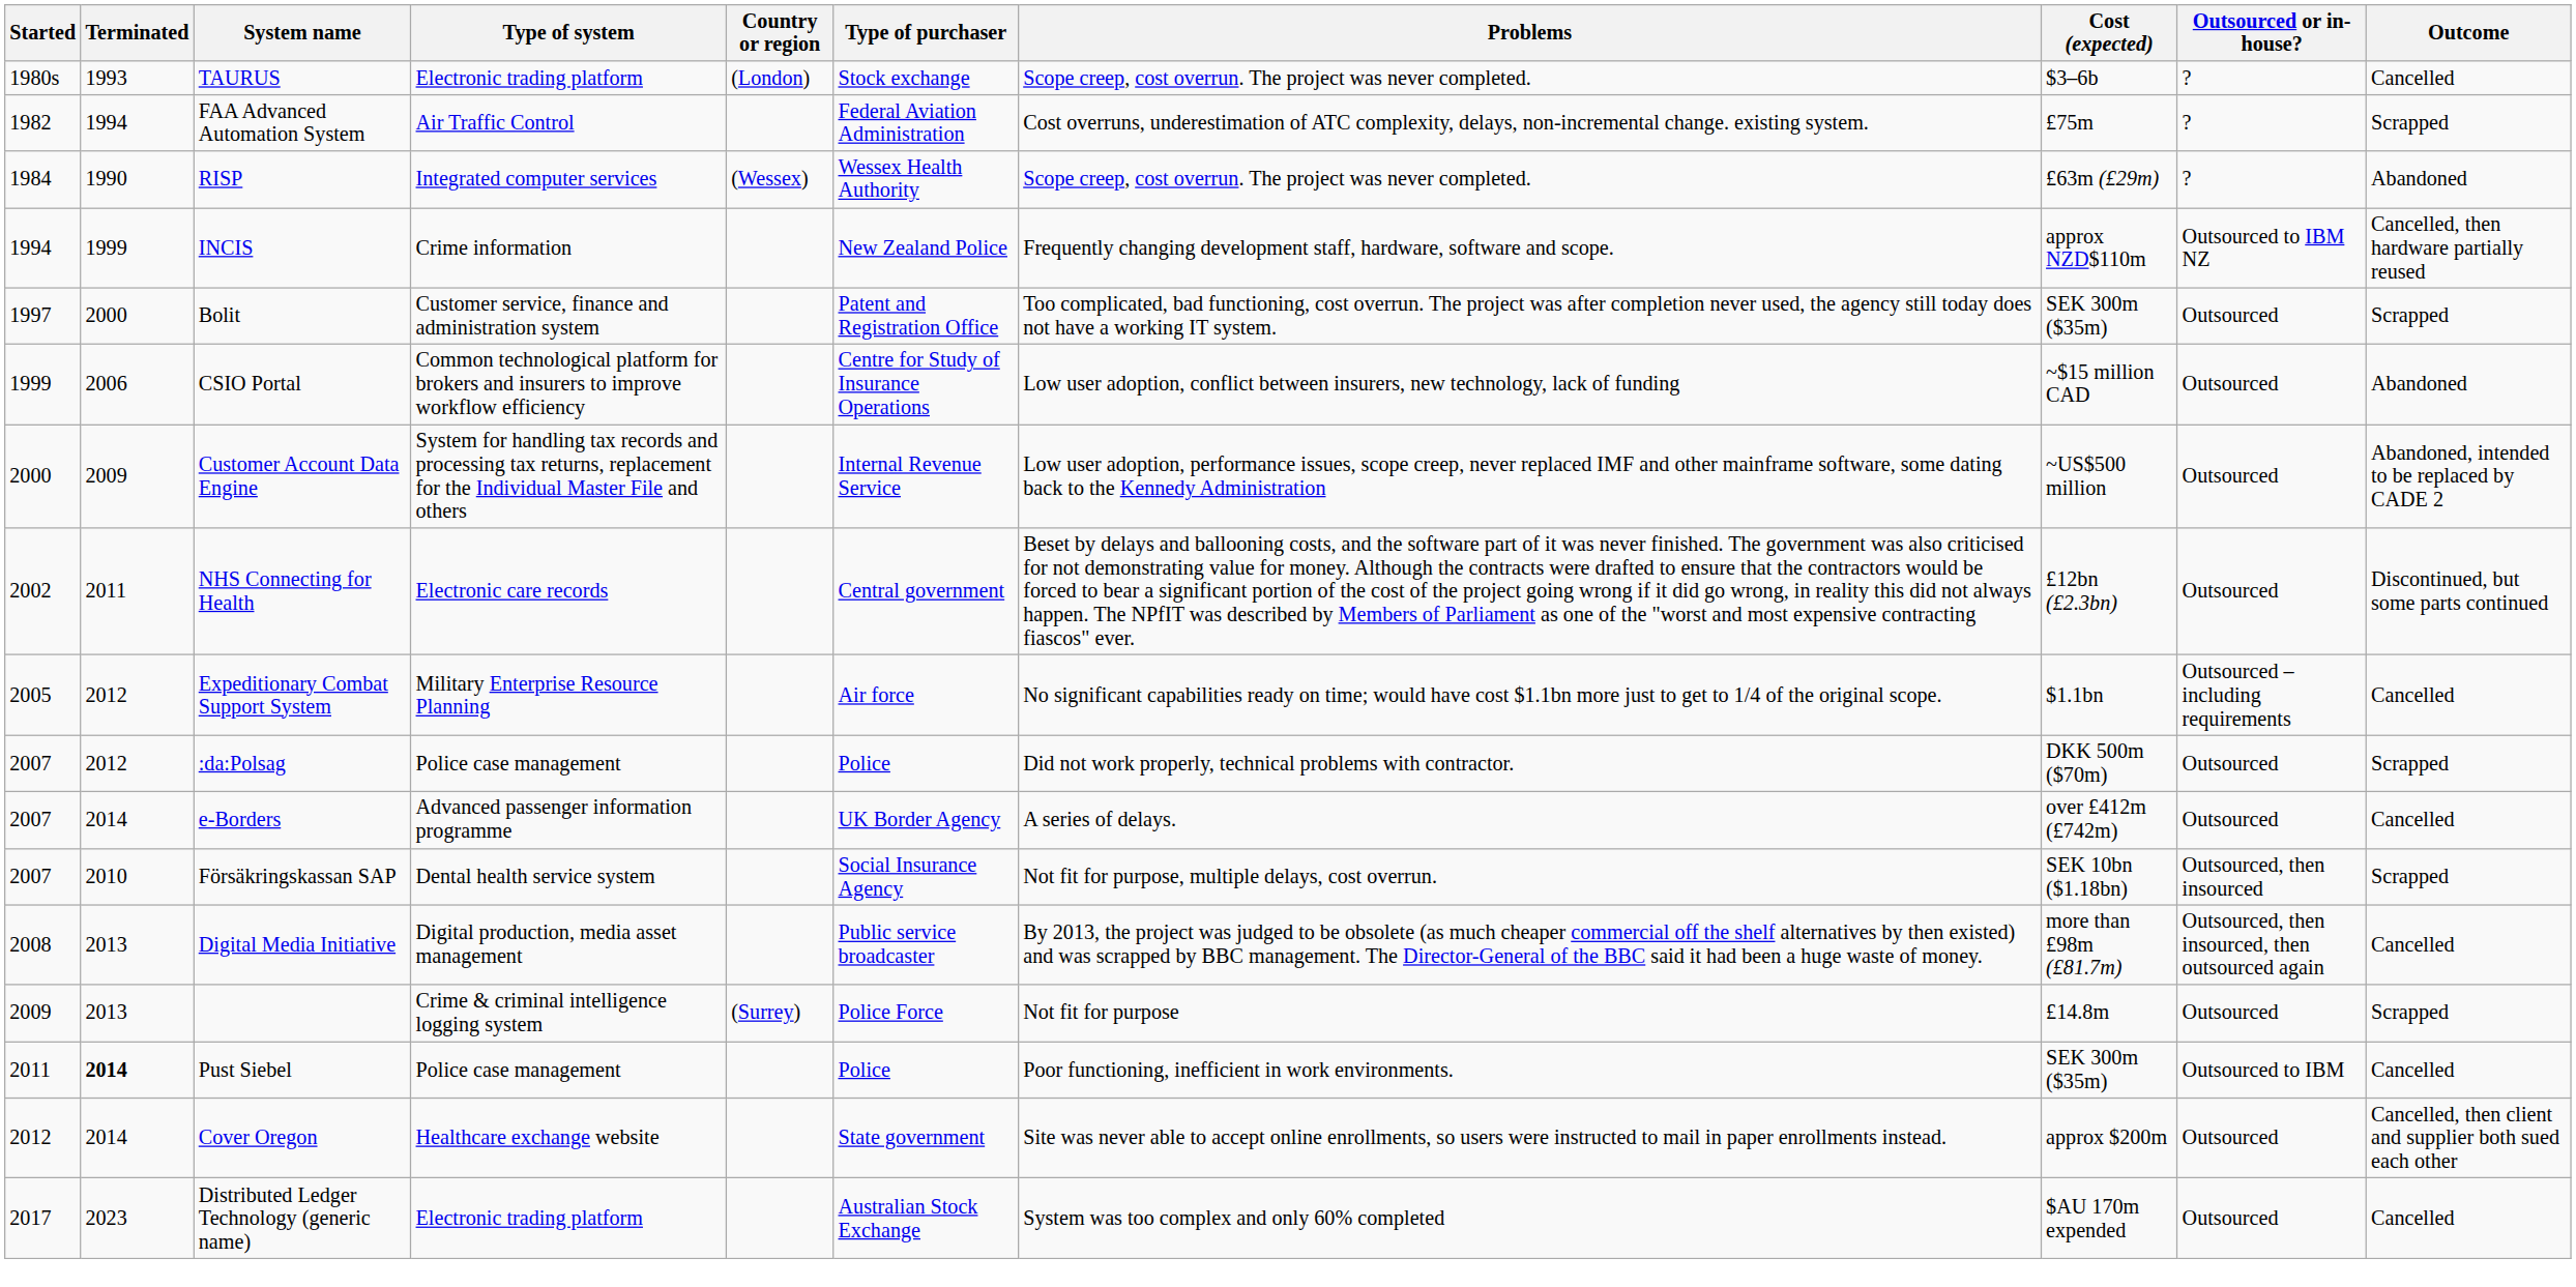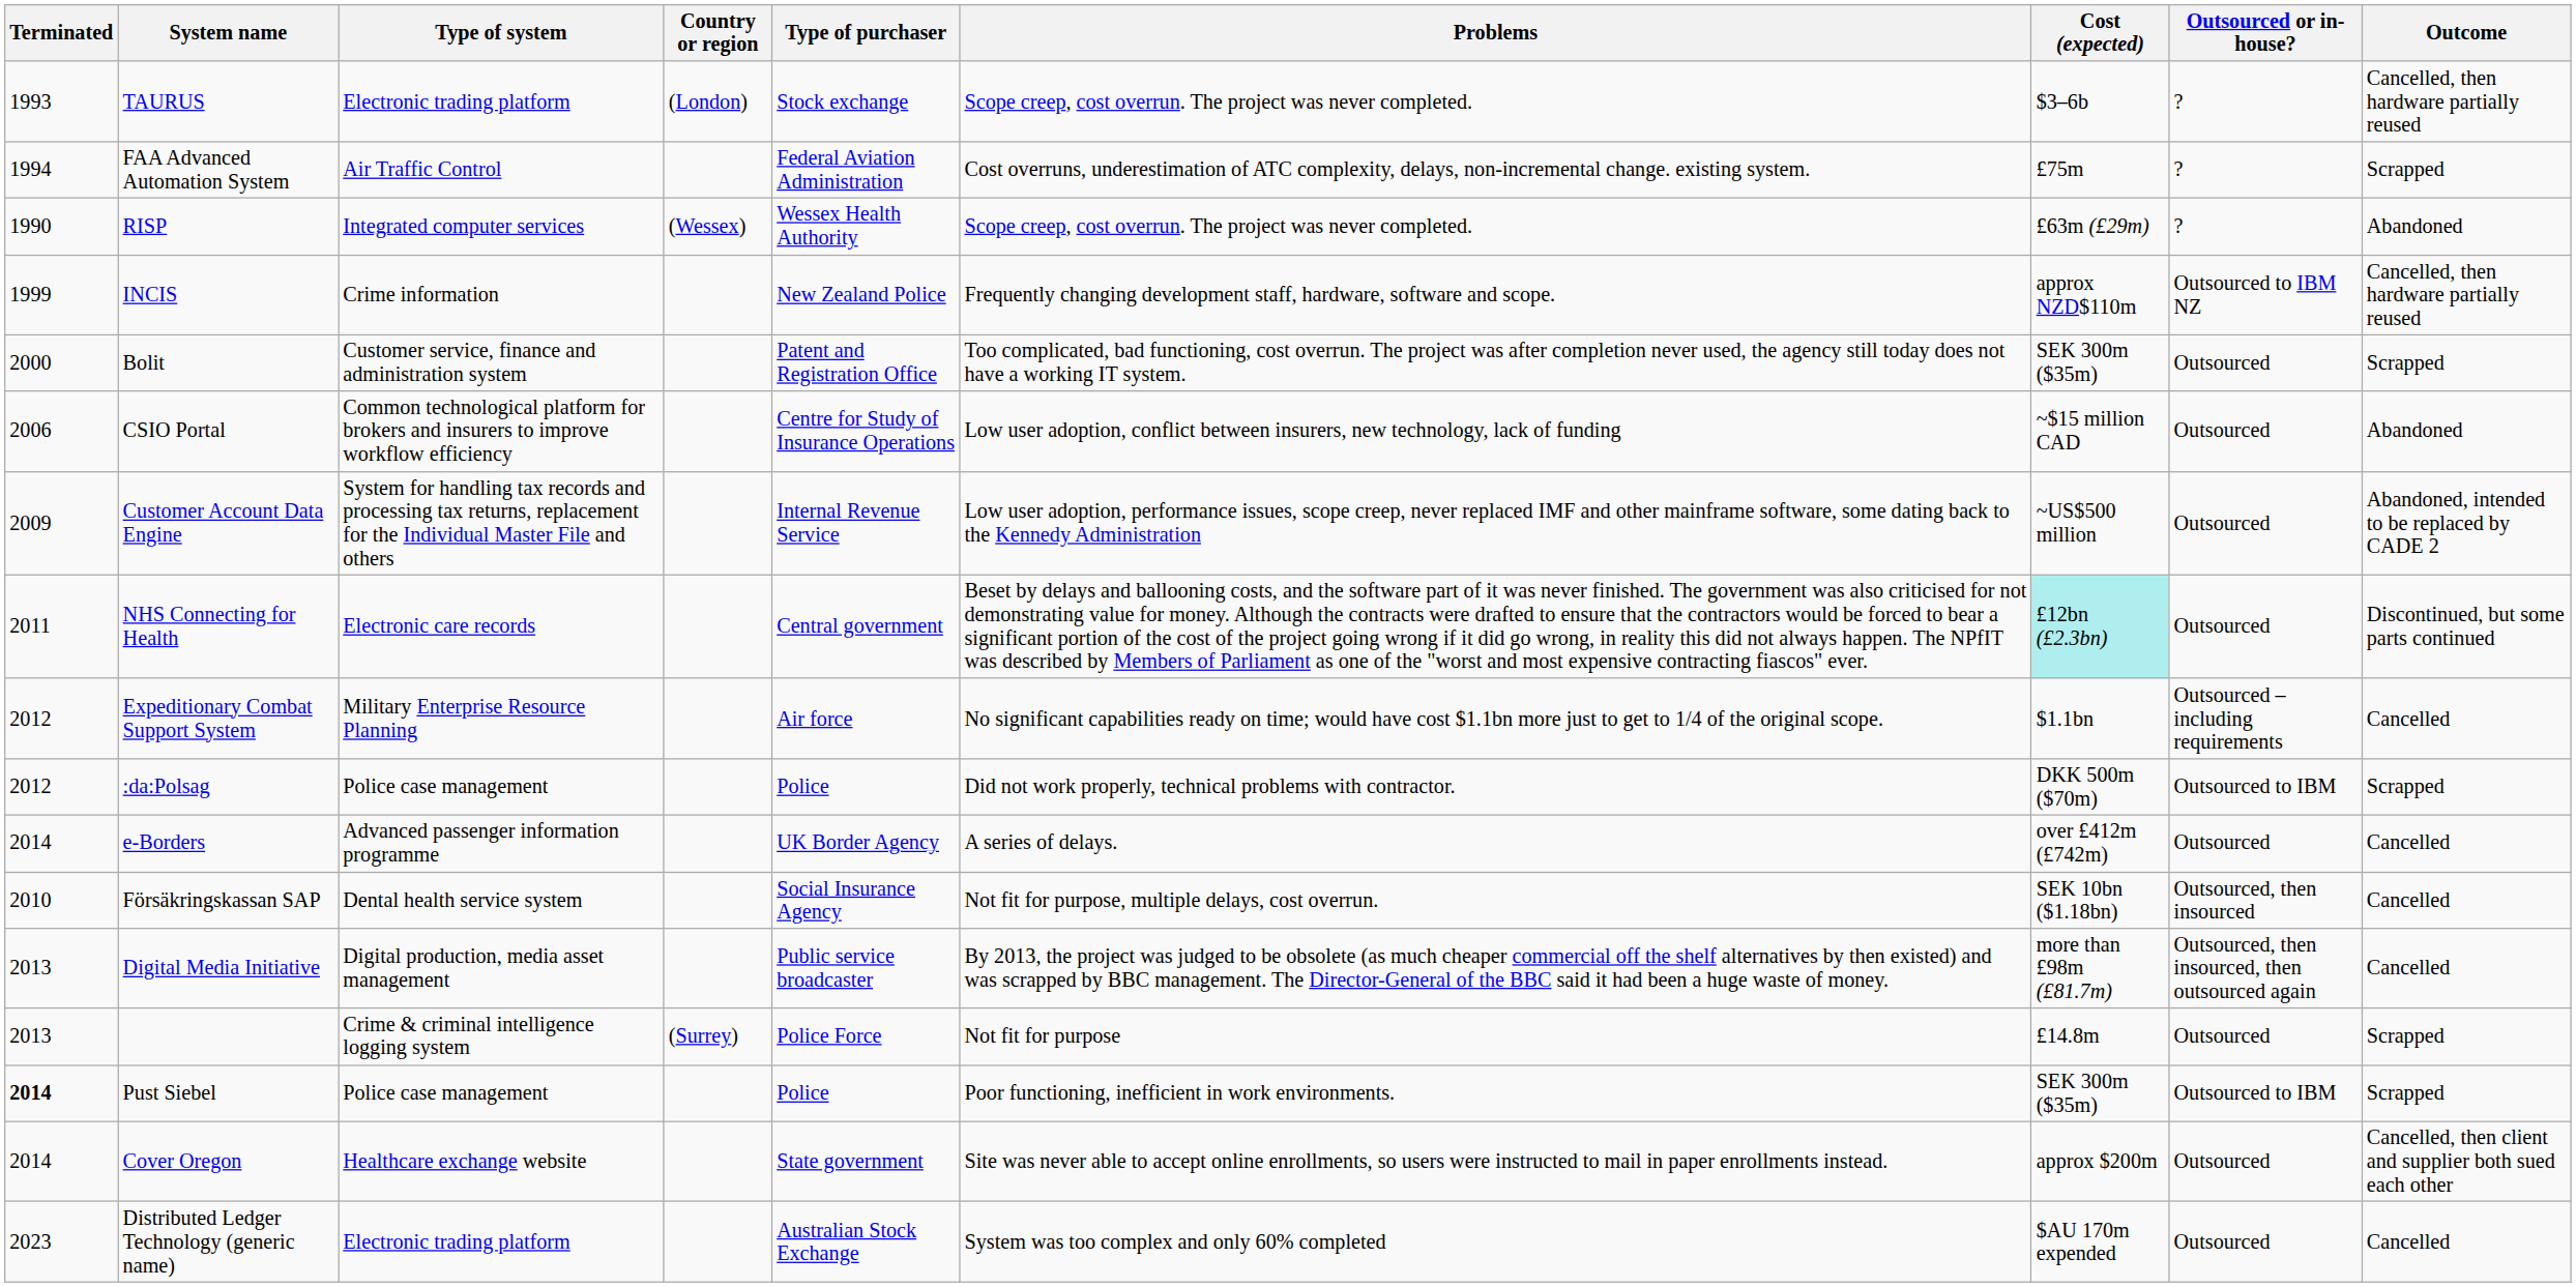- column: Started | 1980s | 1982 | 1984 | 1994 | 1997 | 1999 | 2000 | 2002 | 2005 | 2007 | 2007 | 2007 | 2008 | 2009 | 2011 | 2012 | 2017
TAURUS | Outcome: Cancelled -> Cancelled, then hardware partially reused
NHS Connecting for Health | Cost (expected): no background -> paleturquoise background
:da:Polsag | Outsourced or in-house?: Outsourced -> Outsourced to IBM
Försäkringskassan SAP | Outcome: Scrapped -> Cancelled
Pust Siebel | Outcome: Cancelled -> Scrapped
